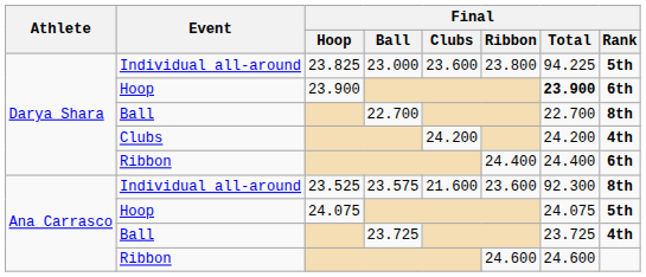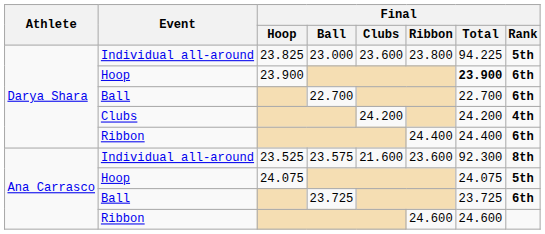Darya Shara / Ball | Final / Rank: 8th -> 6th
Ana Carrasco / Ball | Final / Rank: 4th -> 6th
